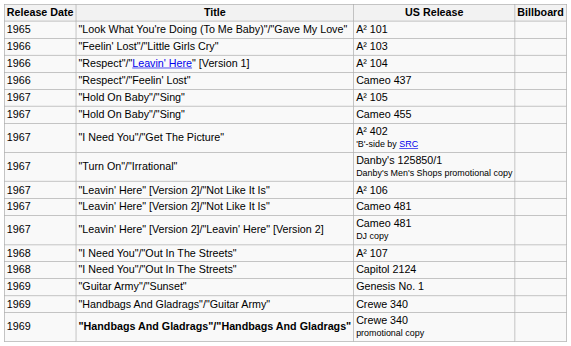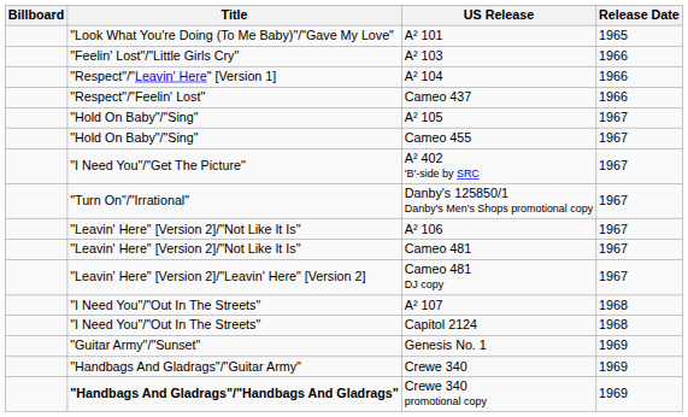columns swapped: Release Date <-> Billboard
